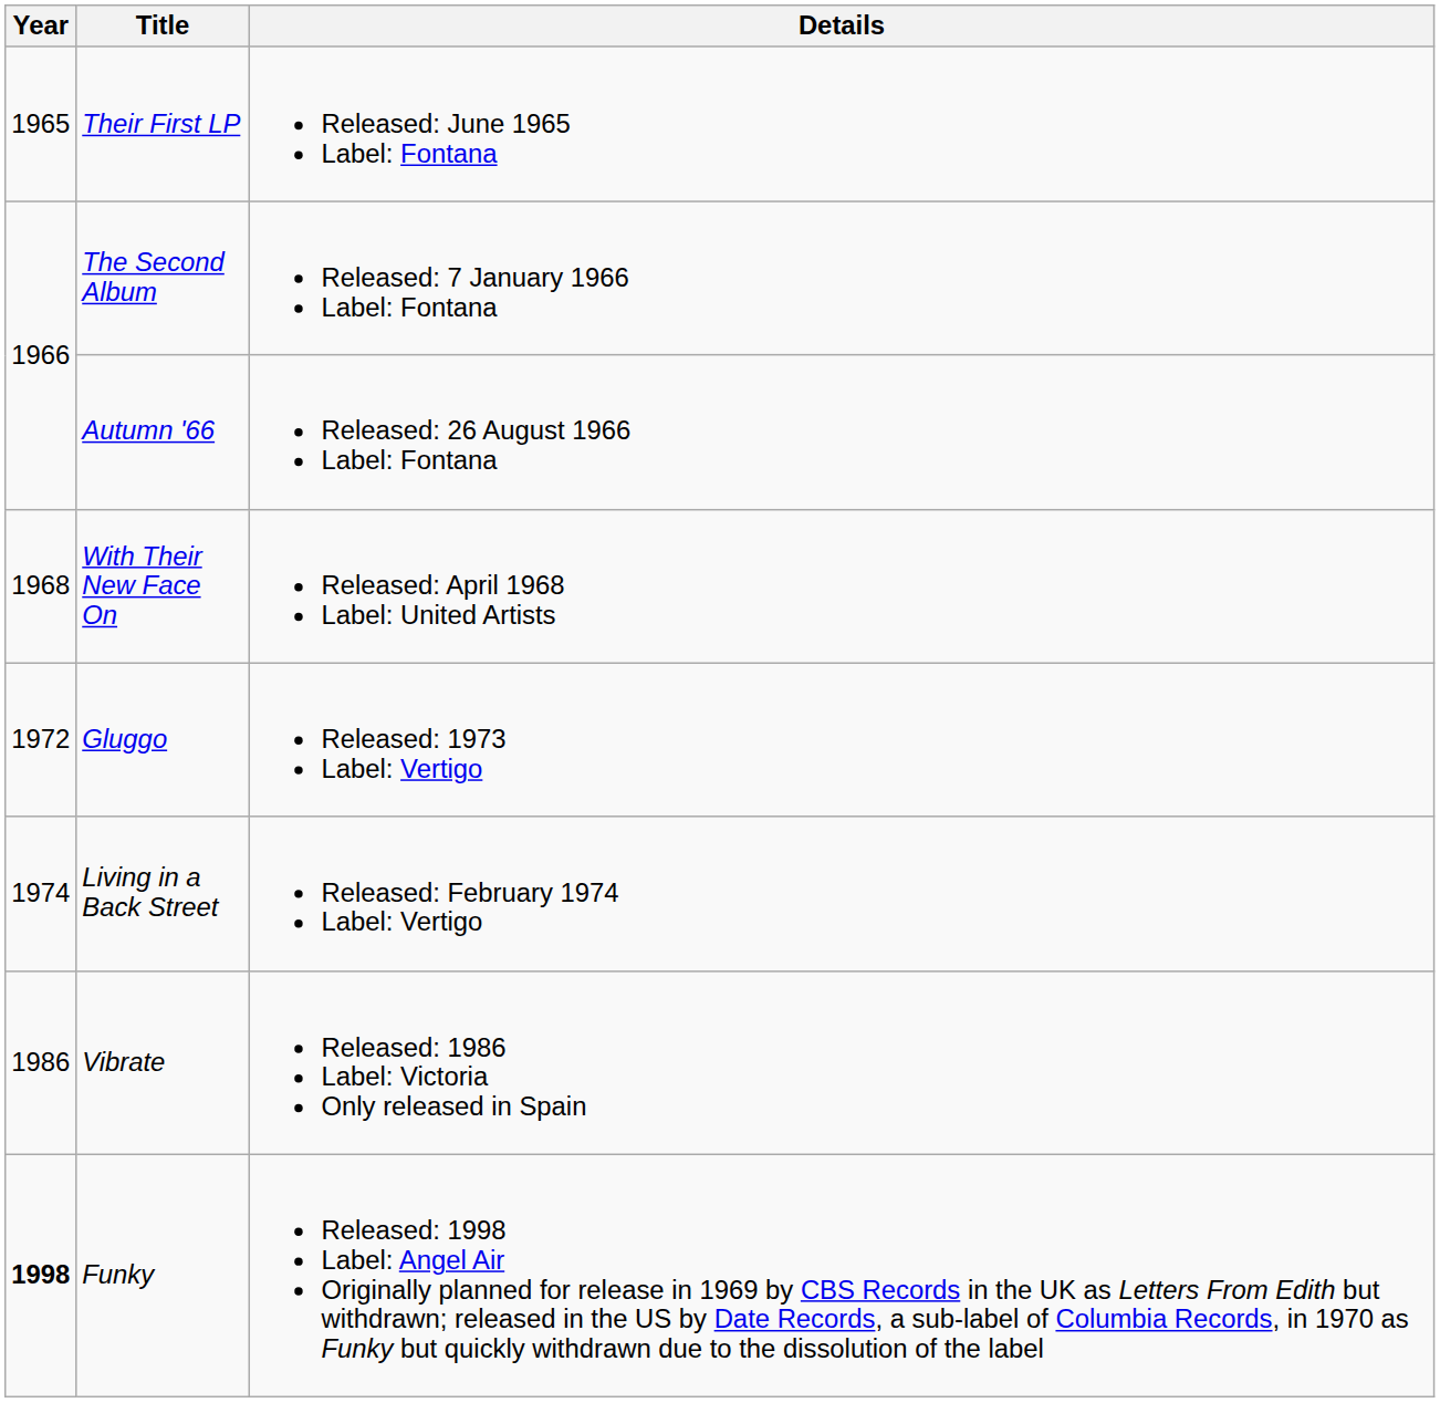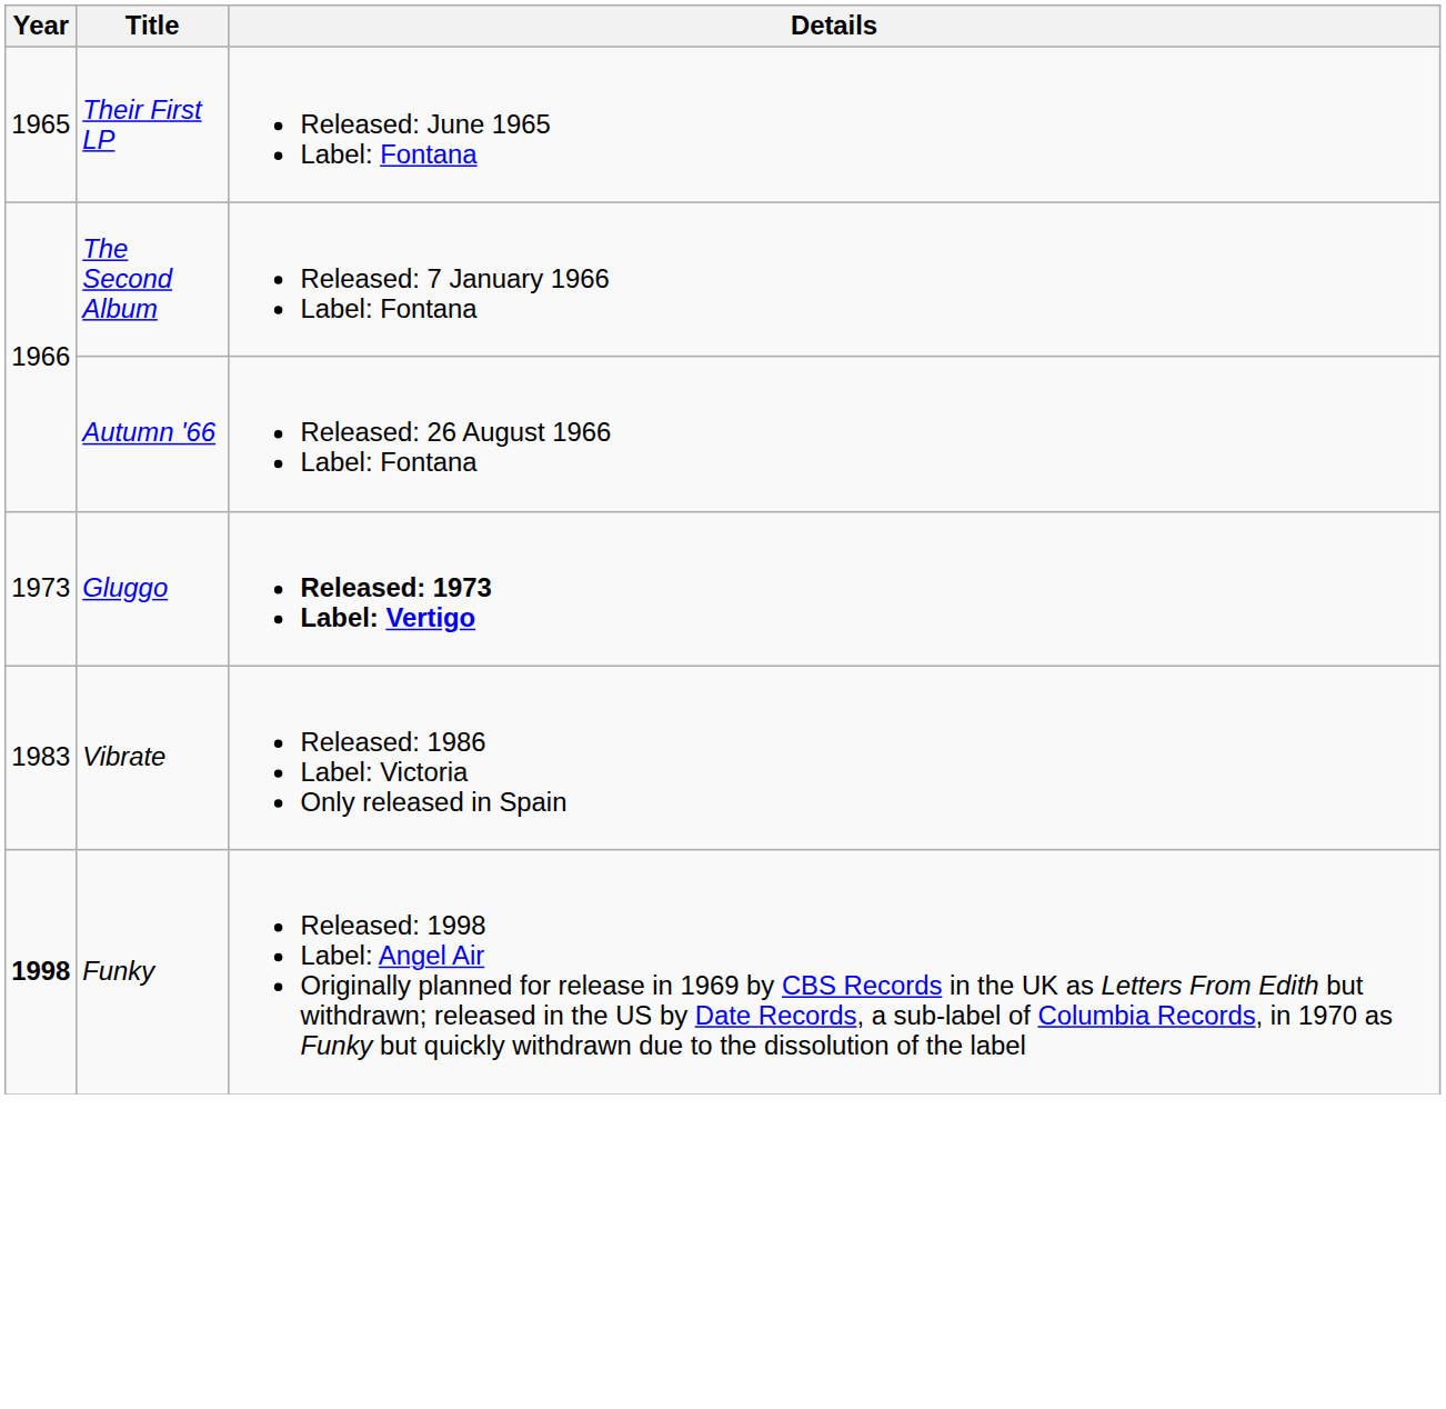- row: 1968 | With Their New Face On | Released: April 1968 Label: United Artists
Gluggo | Year: 1972 -> 1973
Gluggo | Details: normal -> bold
- row: 1974 | Living in a Back Street | Released: February 1974 Label: Vertigo
Vibrate | Year: 1986 -> 1983
